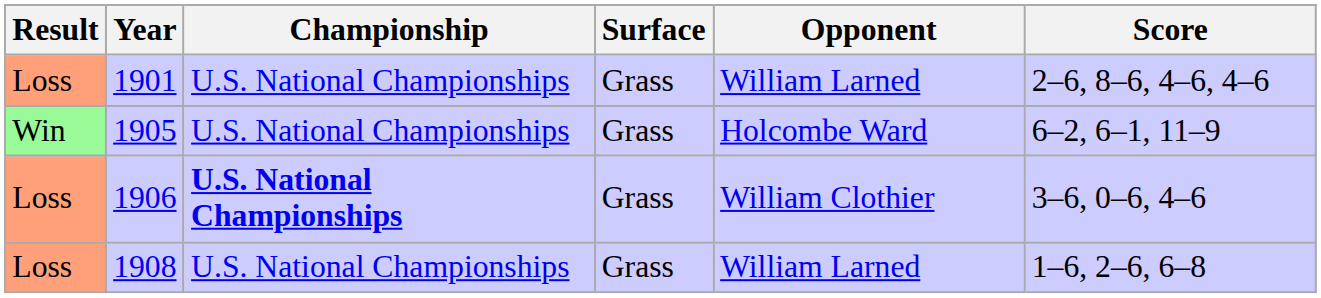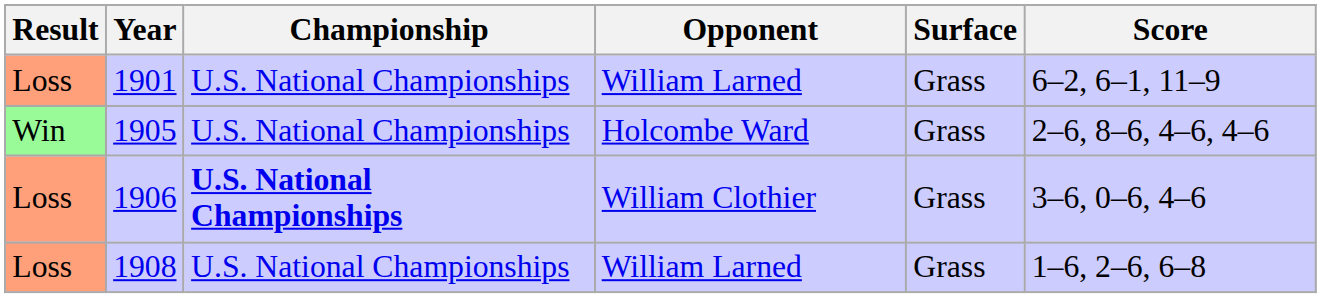columns swapped: Surface <-> Opponent
1901 | Score: 2–6, 8–6, 4–6, 4–6 -> 6–2, 6–1, 11–9
1905 | Score: 6–2, 6–1, 11–9 -> 2–6, 8–6, 4–6, 4–6
